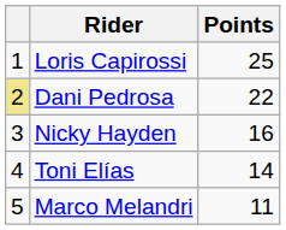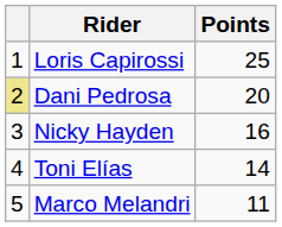Dani Pedrosa | Points: 22 -> 20
